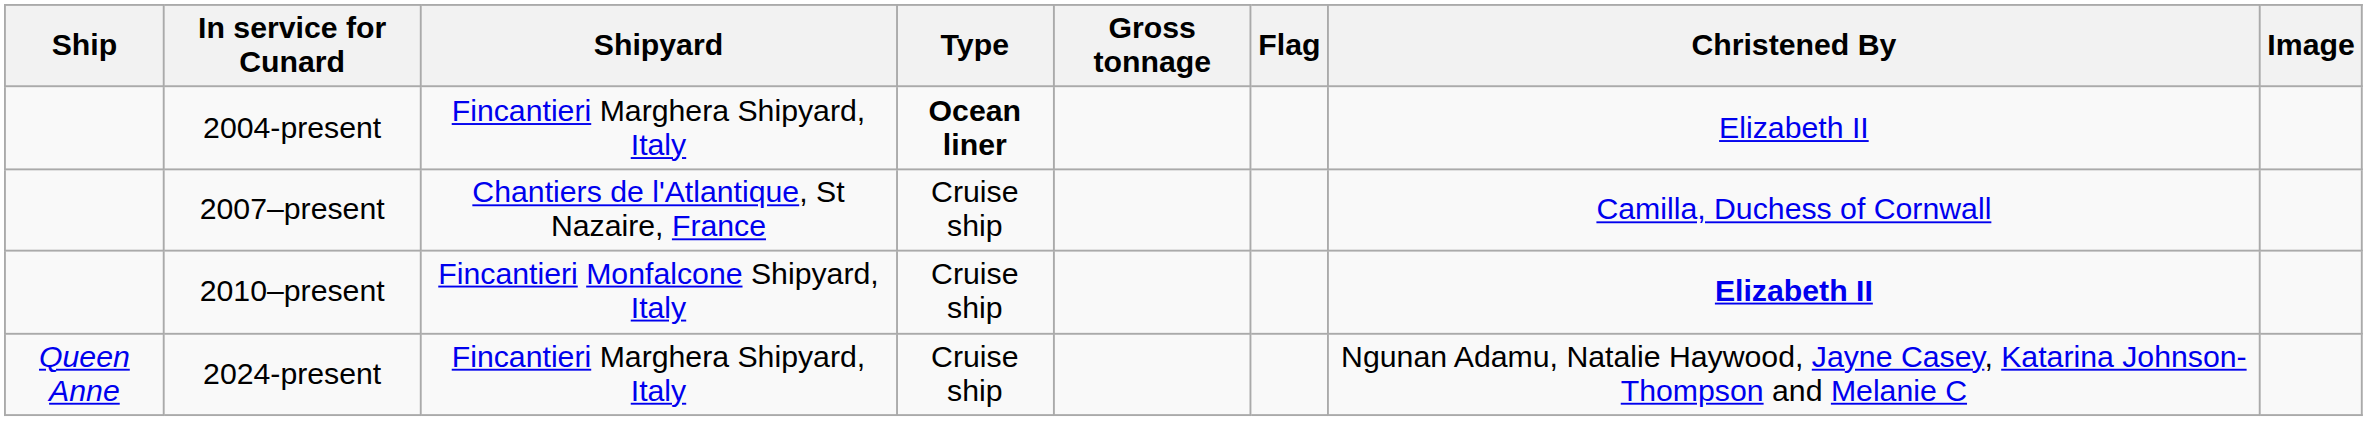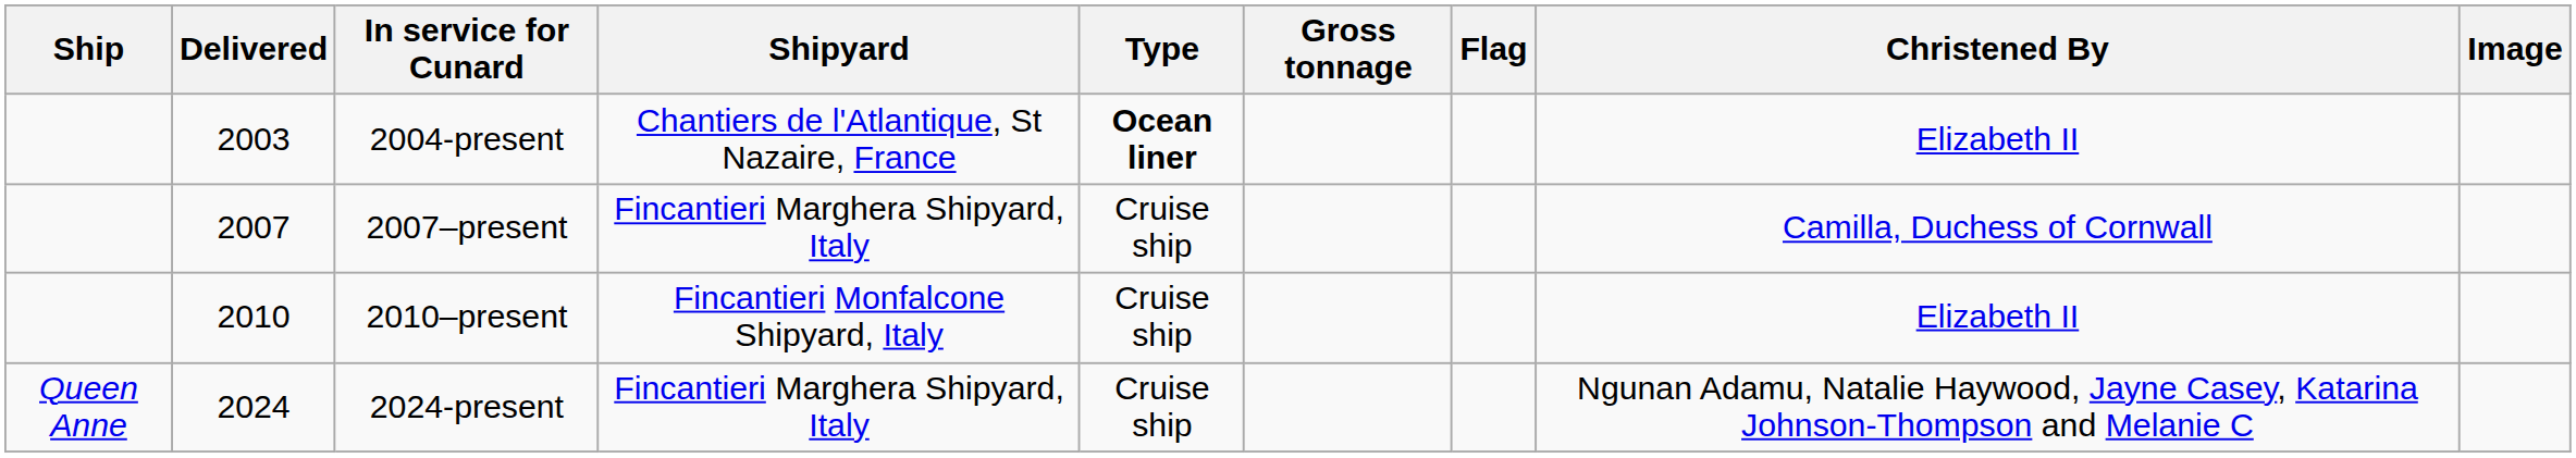+ column: Delivered | 2003 | 2007 | 2010 | 2024
2004-present | Shipyard: Fincantieri Marghera Shipyard, Italy -> Chantiers de l'Atlantique, St Nazaire, France
2007–present | Shipyard: Chantiers de l'Atlantique, St Nazaire, France -> Fincantieri Marghera Shipyard, Italy
2010–present | Christened By: bold -> normal
